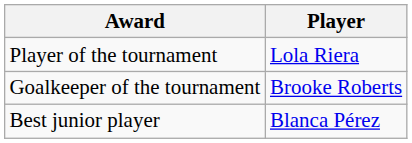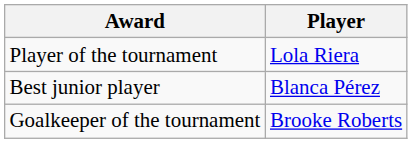rows swapped: Goalkeeper of the tournament <-> Best junior player
